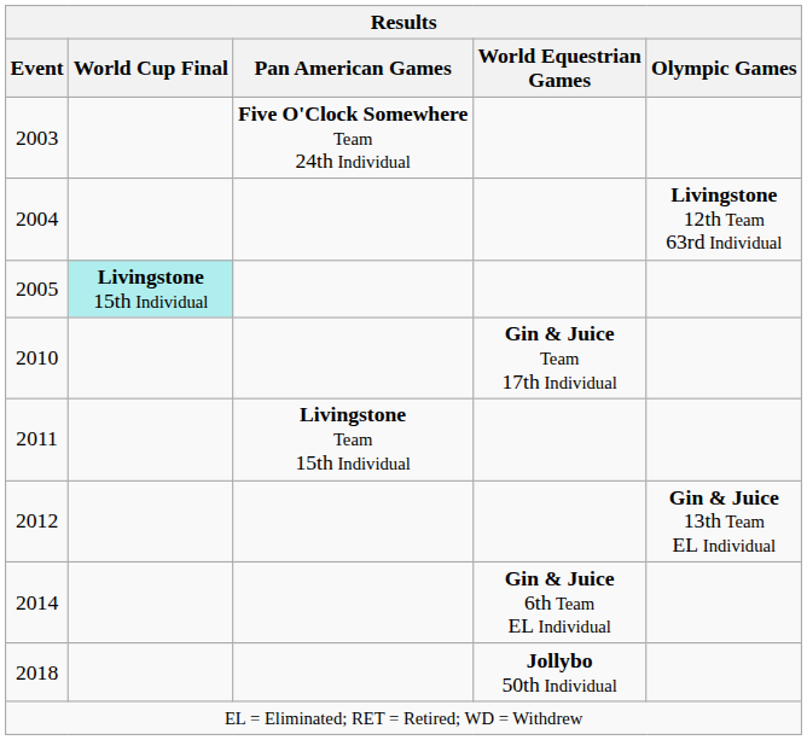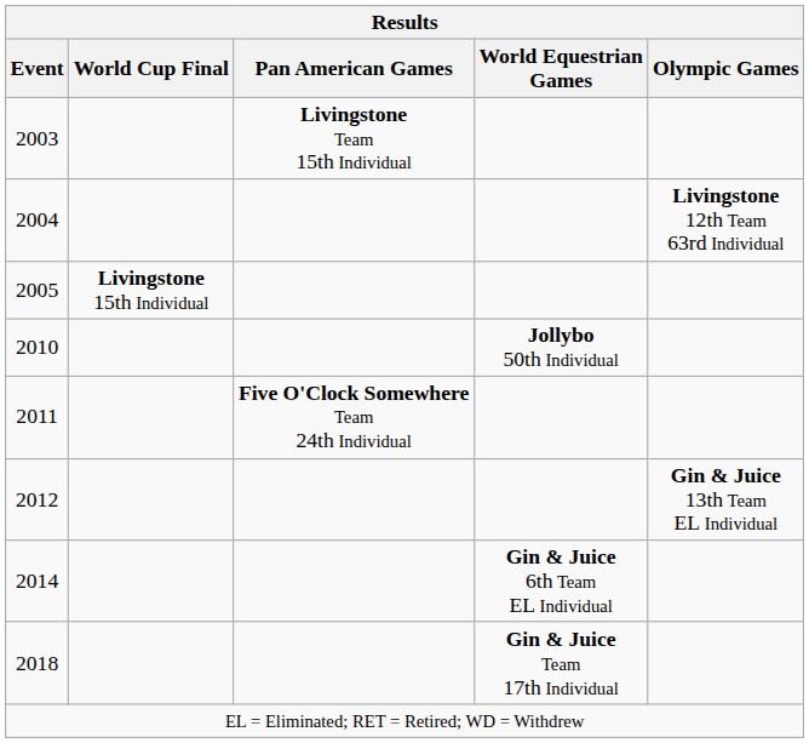2003 | Pan American Games: Five O'Clock Somewhere Team 24th Individual -> Livingstone Team 15th Individual
2005 | World Cup Final: paleturquoise background -> no background
2010 | World Equestrian Games: Gin & Juice Team 17th Individual -> Jollybo 50th Individual
2011 | Pan American Games: Livingstone Team 15th Individual -> Five O'Clock Somewhere Team 24th Individual
2018 | World Equestrian Games: Jollybo 50th Individual -> Gin & Juice Team 17th Individual
